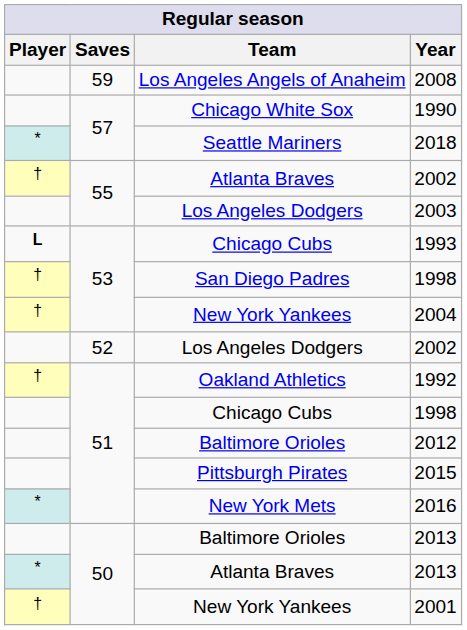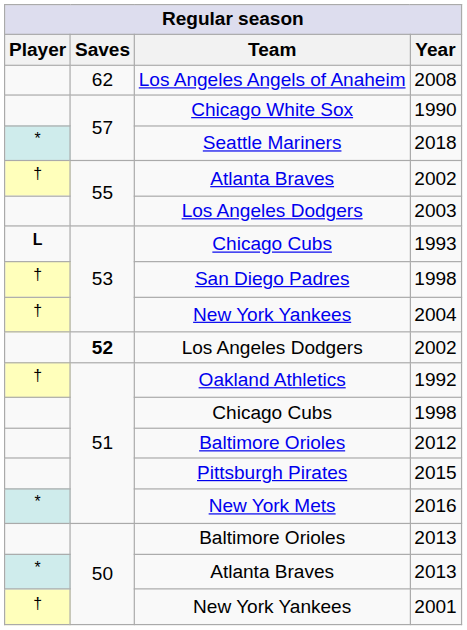2008 | Saves: 59 -> 62
Los Angeles Dodgers / 2002 | Saves: normal -> bold
